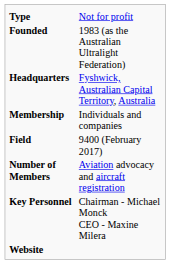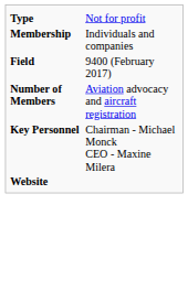- row: Founded | 1983 (as the Australian Ultralight Federation)
- row: Headquarters | Fyshwick, Australian Capital Territory, Australia
